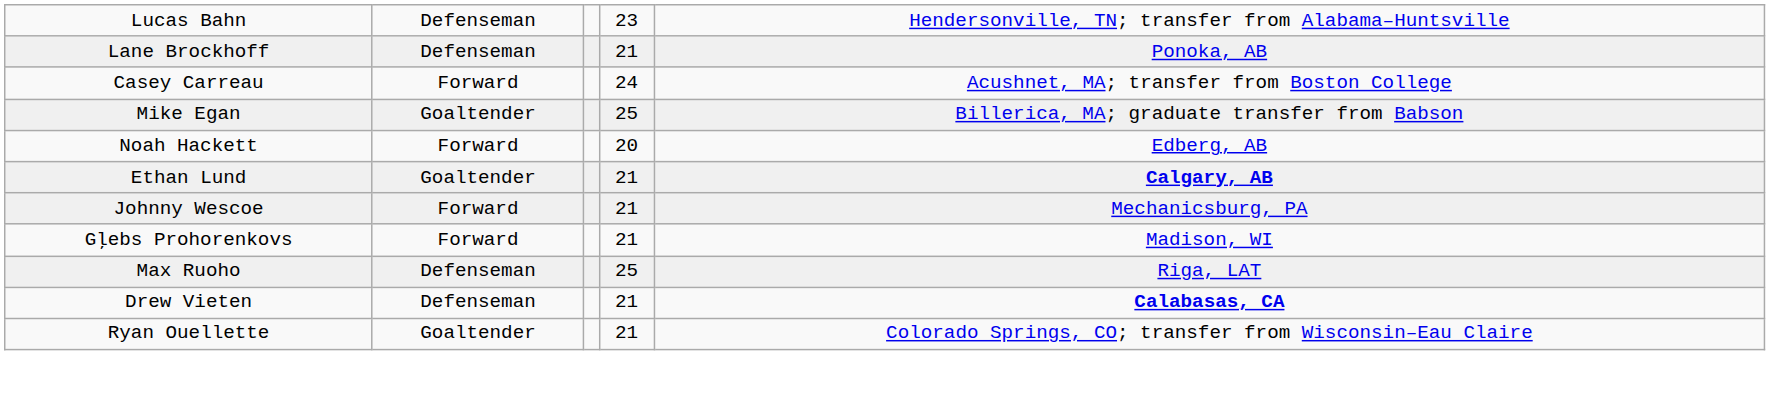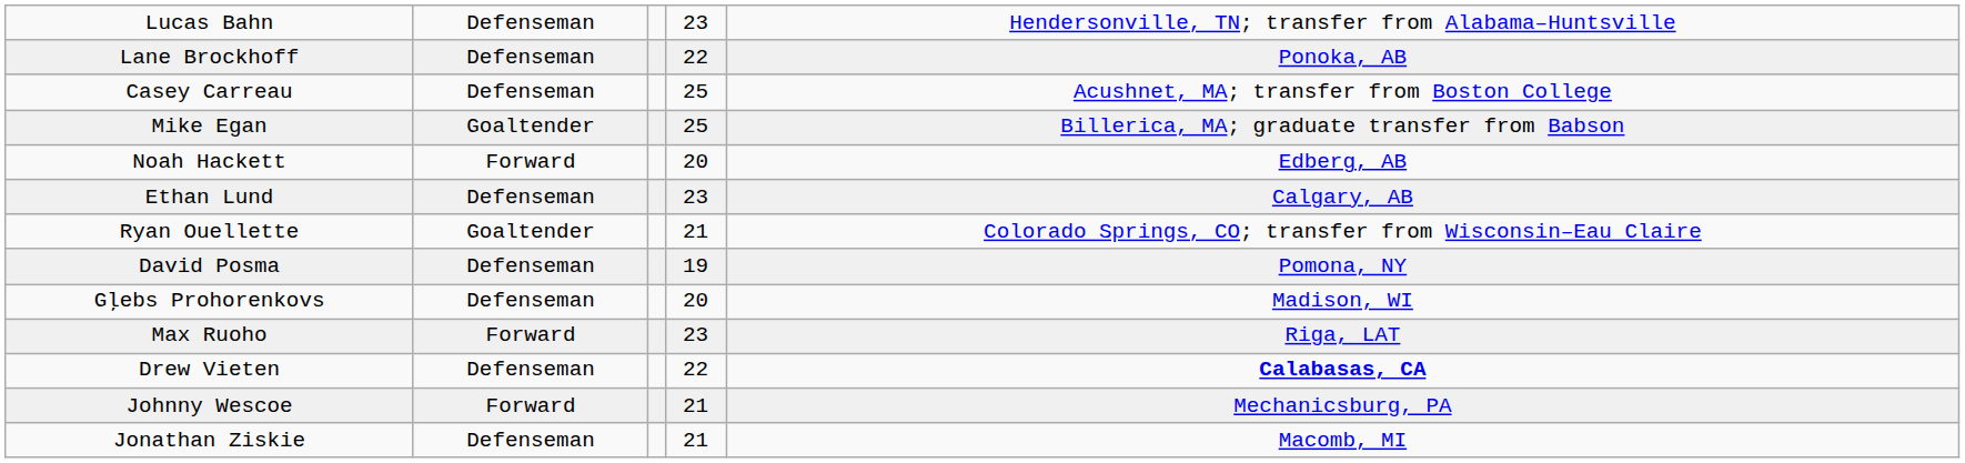Lane Brockhoff | column 4: 21 -> 22
Casey Carreau | column 2: Forward -> Defenseman
Casey Carreau | column 4: 24 -> 25
Ethan Lund | column 2: Goaltender -> Defenseman
Ethan Lund | column 4: 21 -> 23
Ethan Lund | column 5: bold -> normal
rows swapped: Ryan Ouellette <-> Johnny Wescoe
+ row: David Posma | Defenseman | 19 | Pomona, NY
Gļebs Prohorenkovs | column 2: Forward -> Defenseman
Gļebs Prohorenkovs | column 4: 21 -> 20
Max Ruoho | column 2: Defenseman -> Forward
Max Ruoho | column 4: 25 -> 23
Drew Vieten | column 4: 21 -> 22
+ row: Jonathan Ziskie | Defenseman | 21 | Macomb, MI
